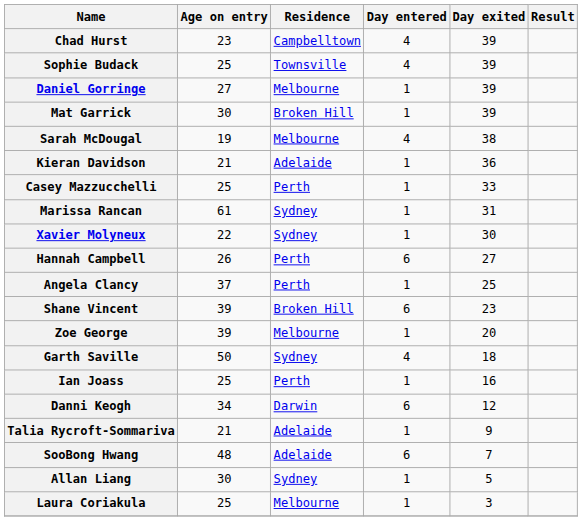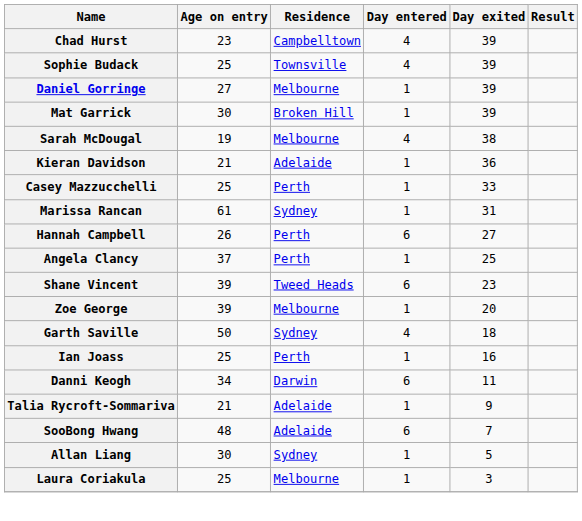- row: Xavier Molyneux | 22 | Sydney | 1 | 30
Shane Vincent | Residence: Broken Hill -> Tweed Heads
Danni Keogh | Day exited: 12 -> 11
